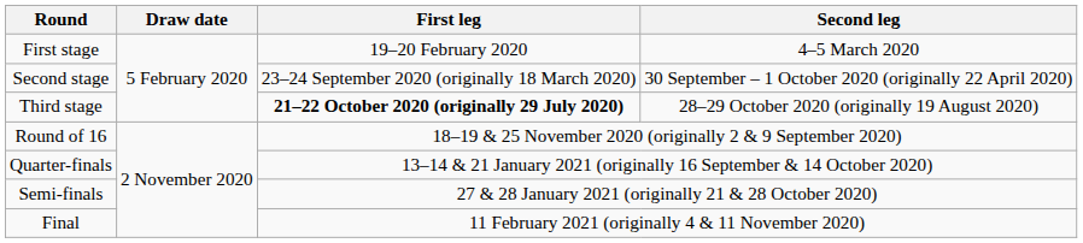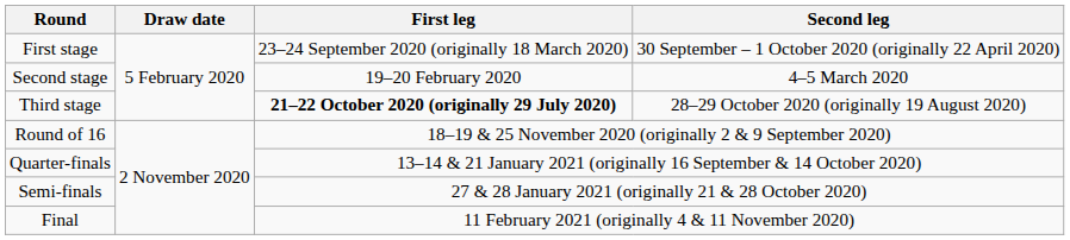First stage | First leg: 19–20 February 2020 -> 23–24 September 2020 (originally 18 March 2020)
First stage | Second leg: 4–5 March 2020 -> 30 September – 1 October 2020 (originally 22 April 2020)
Second stage | First leg: 23–24 September 2020 (originally 18 March 2020) -> 19–20 February 2020
Second stage | Second leg: 30 September – 1 October 2020 (originally 22 April 2020) -> 4–5 March 2020
